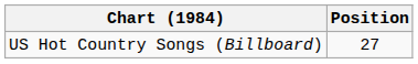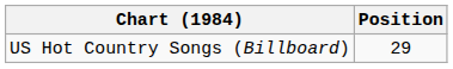US Hot Country Songs (Billboard) | Position: 27 -> 29
